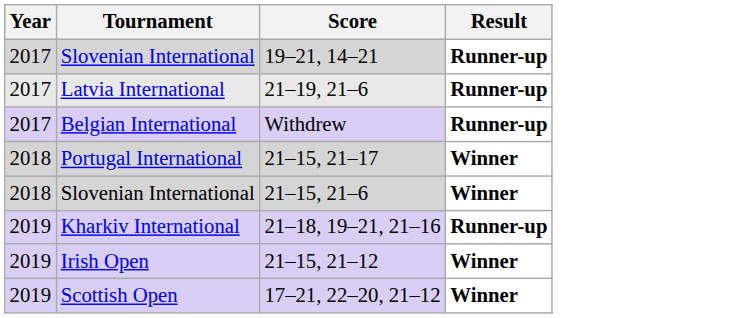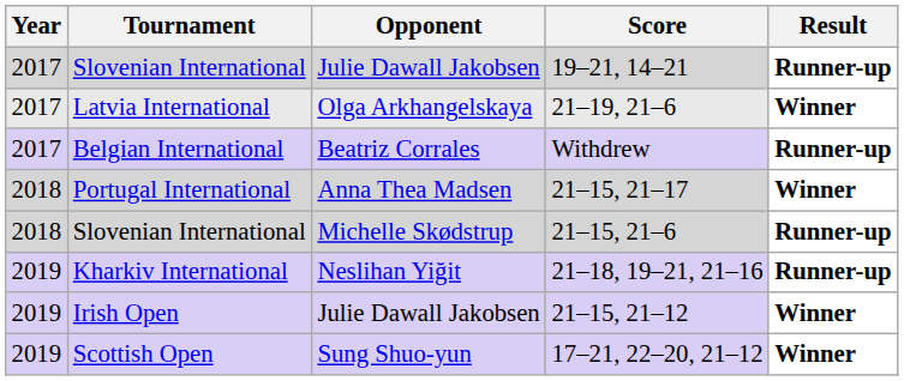+ column: Opponent | Julie Dawall Jakobsen | Olga Arkhangelskaya | Beatriz Corrales | Anna Thea Madsen | Michelle Skødstrup | Neslihan Yiğit | Julie Dawall Jakobsen | Sung Shuo-yun
21–19, 21–6 | Result: Runner-up -> Winner
21–15, 21–6 | Result: Winner -> Runner-up
